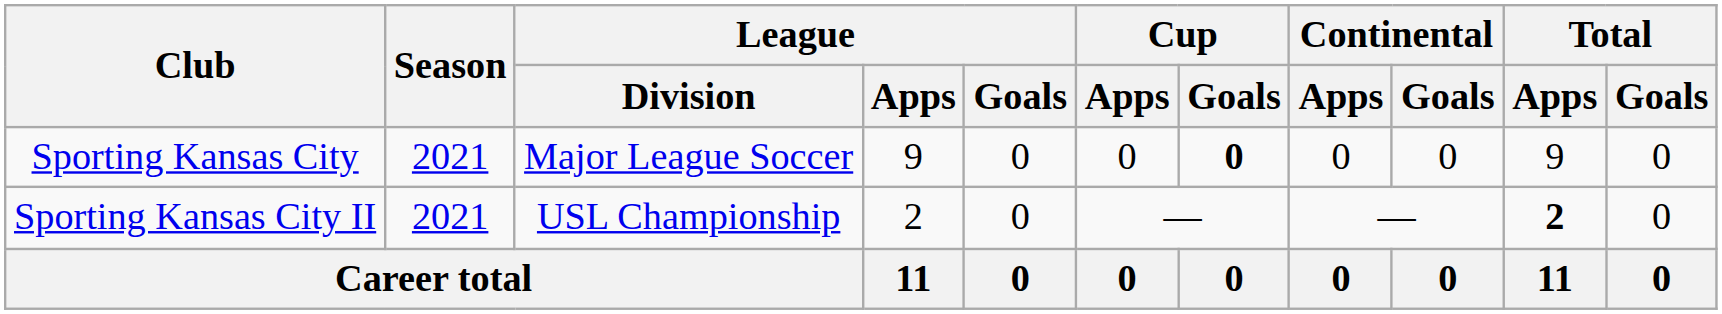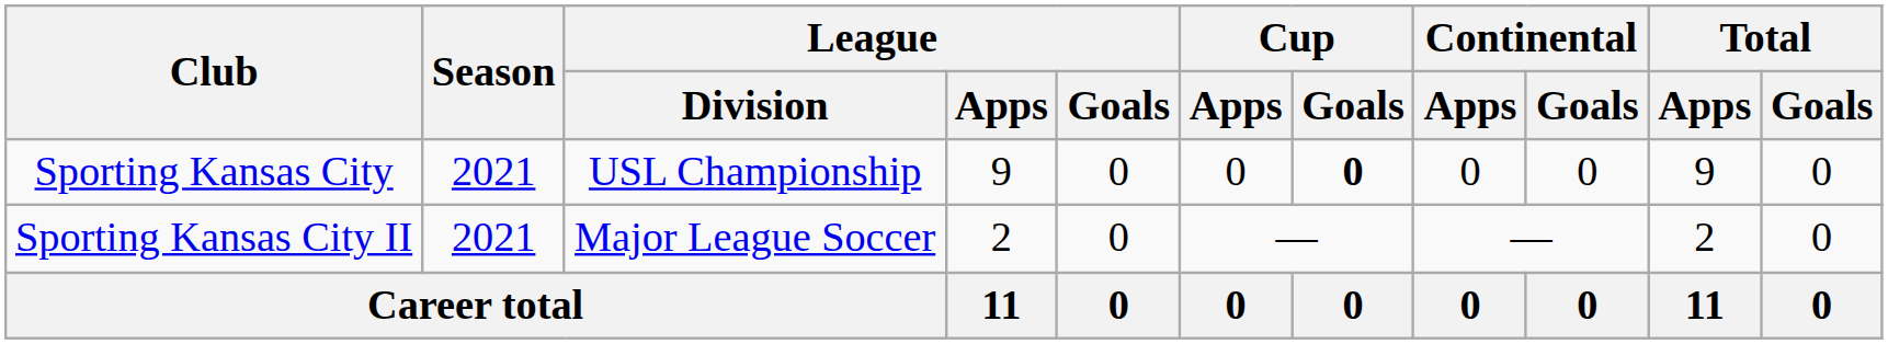Sporting Kansas City | League / Division: Major League Soccer -> USL Championship
Sporting Kansas City II | League / Division: USL Championship -> Major League Soccer
Sporting Kansas City II | Total / Apps: bold -> normal
